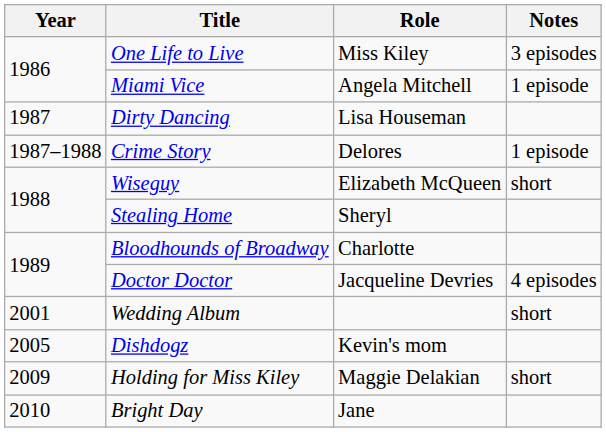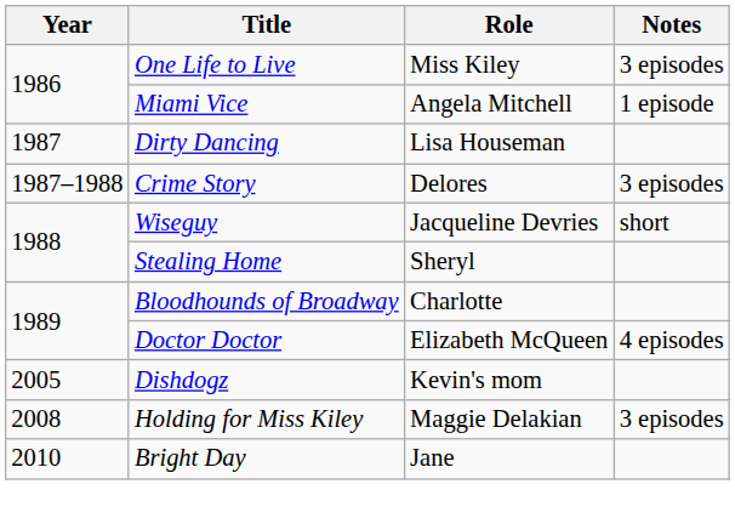Crime Story | Notes: 1 episode -> 3 episodes
Wiseguy | Role: Elizabeth McQueen -> Jacqueline Devries
Doctor Doctor | Role: Jacqueline Devries -> Elizabeth McQueen
- row: 2001 | Wedding Album | short
Holding for Miss Kiley | Year: 2009 -> 2008
Holding for Miss Kiley | Notes: short -> 3 episodes
